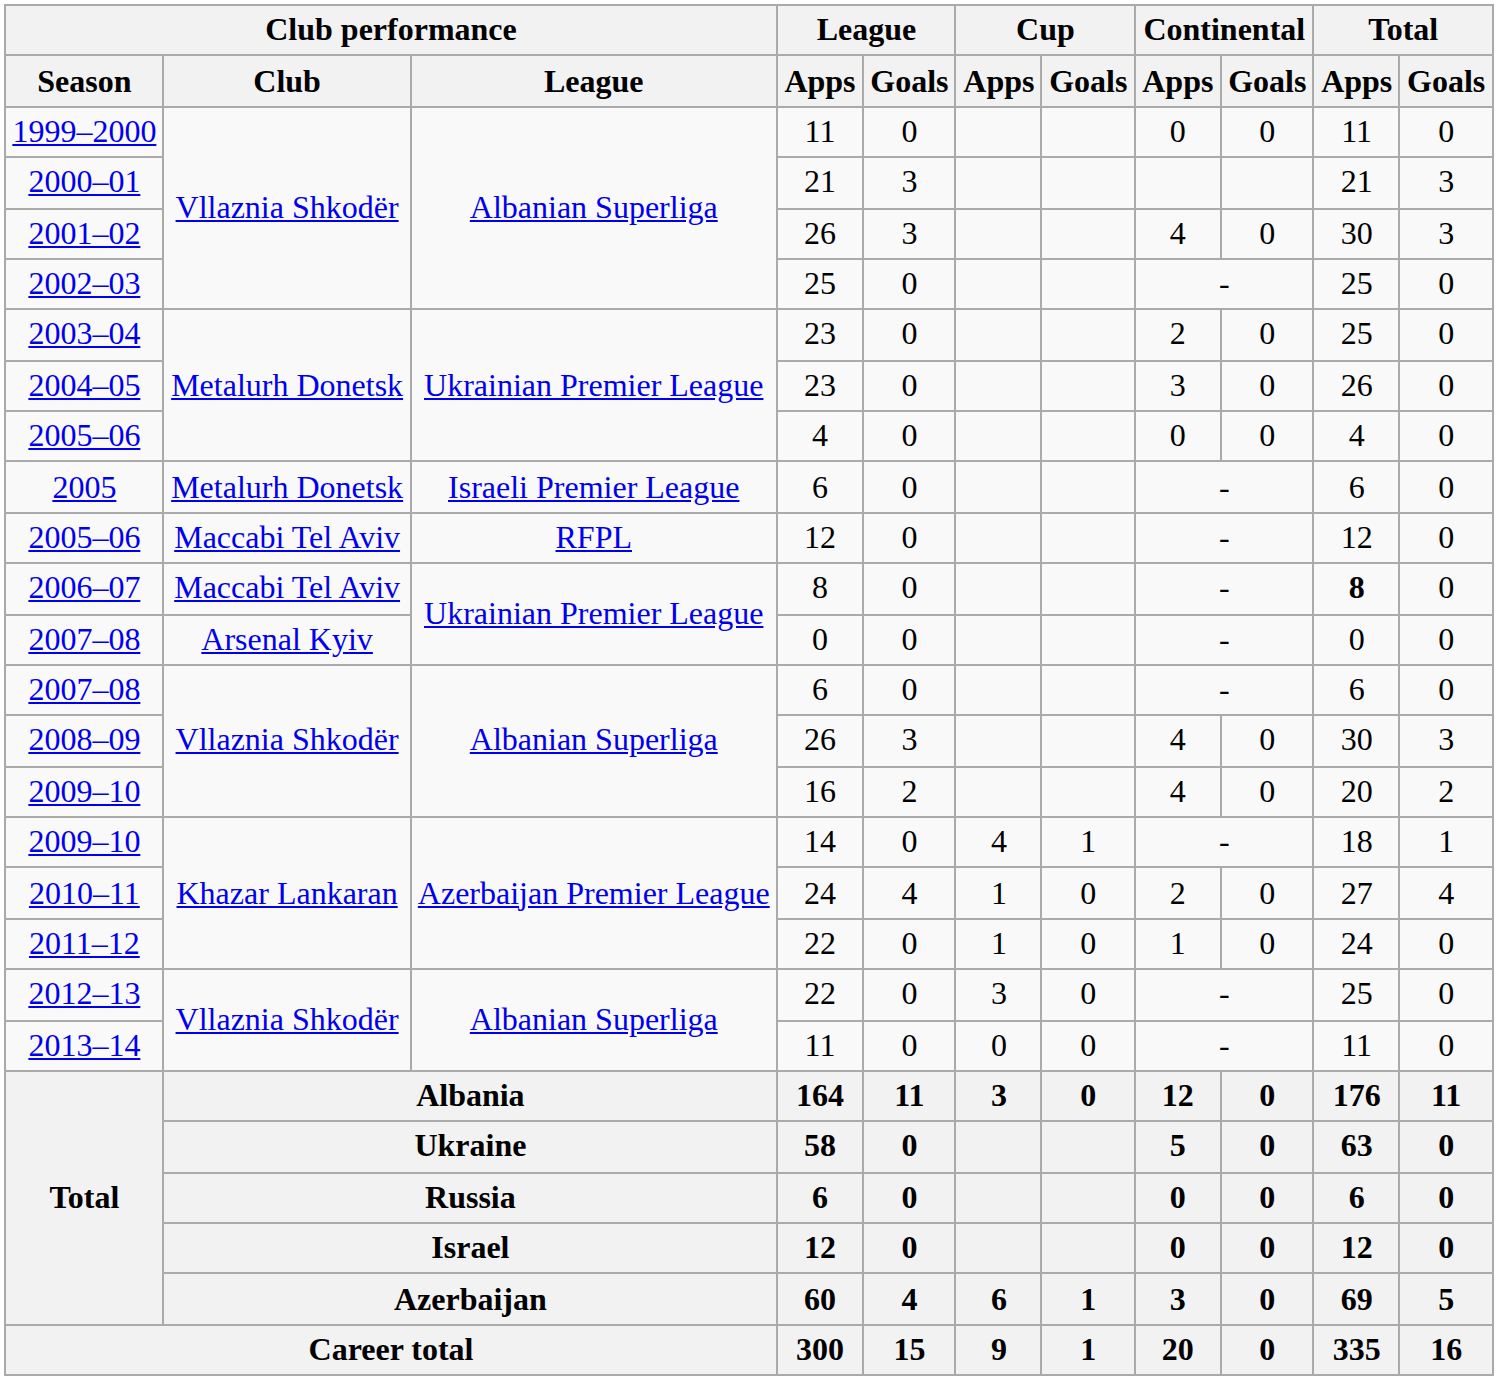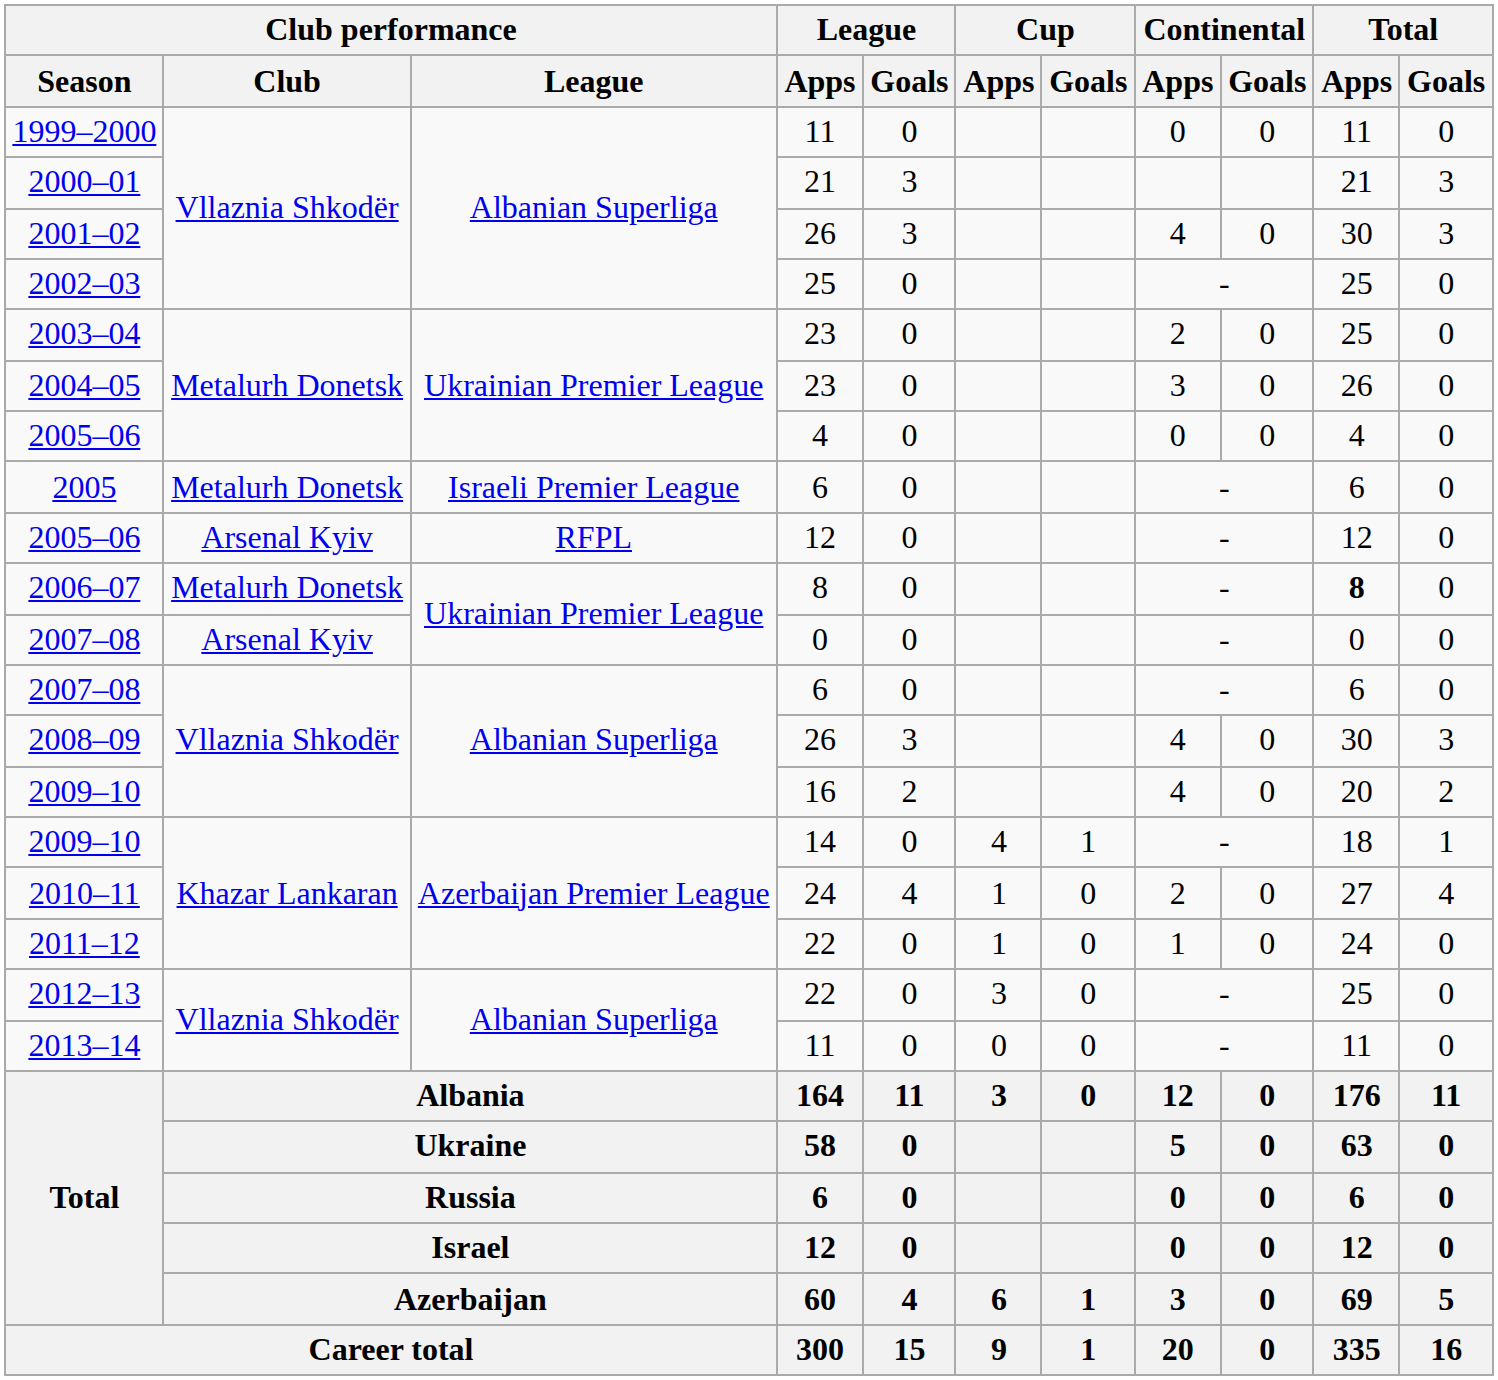2005–06 / 12 | Club performance / Club: Maccabi Tel Aviv -> Arsenal Kyiv
2006–07 | Club performance / Club: Maccabi Tel Aviv -> Metalurh Donetsk
